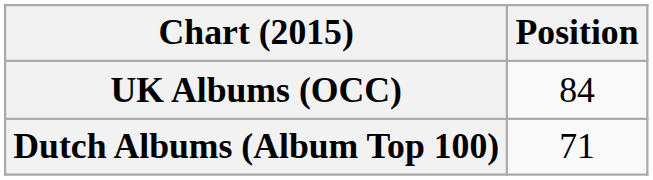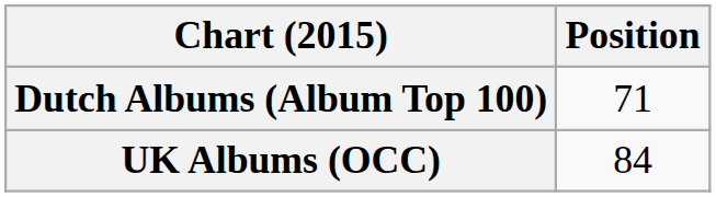rows swapped: Dutch Albums (Album Top 100) <-> UK Albums (OCC)
